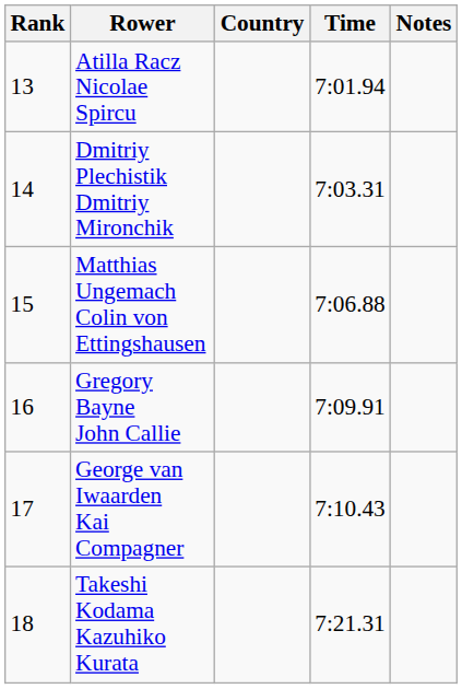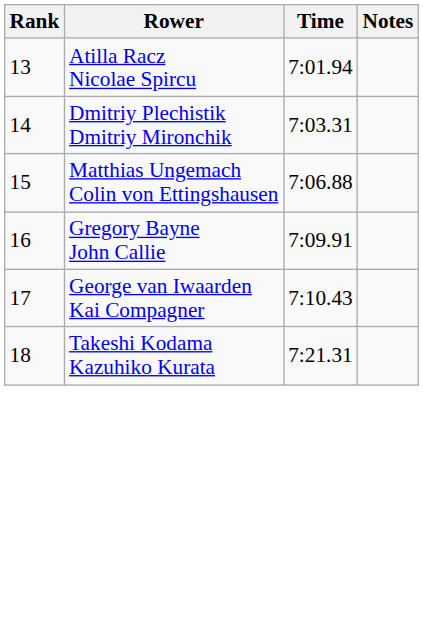- column: Country
